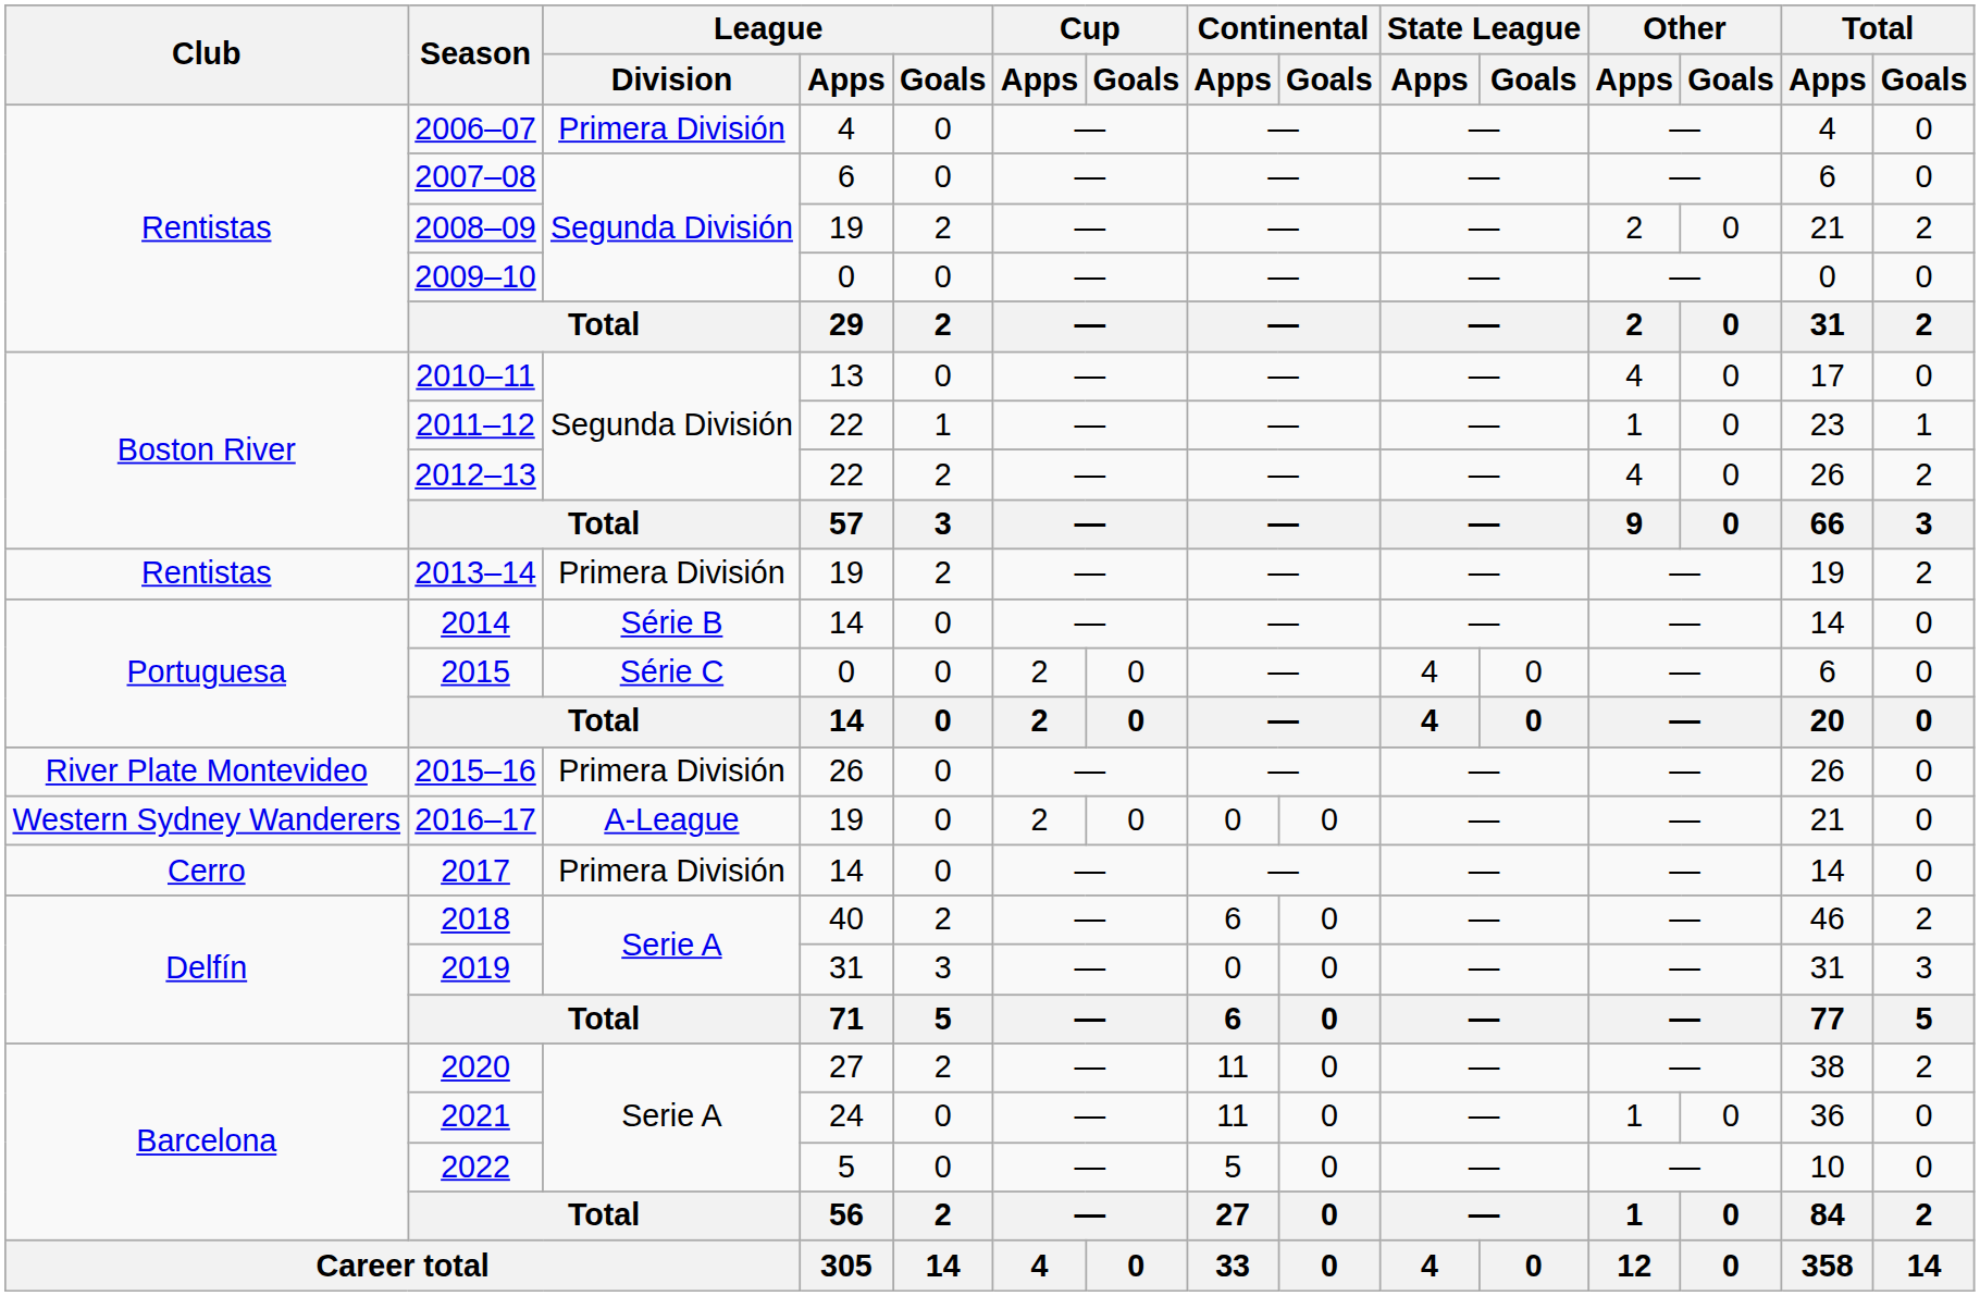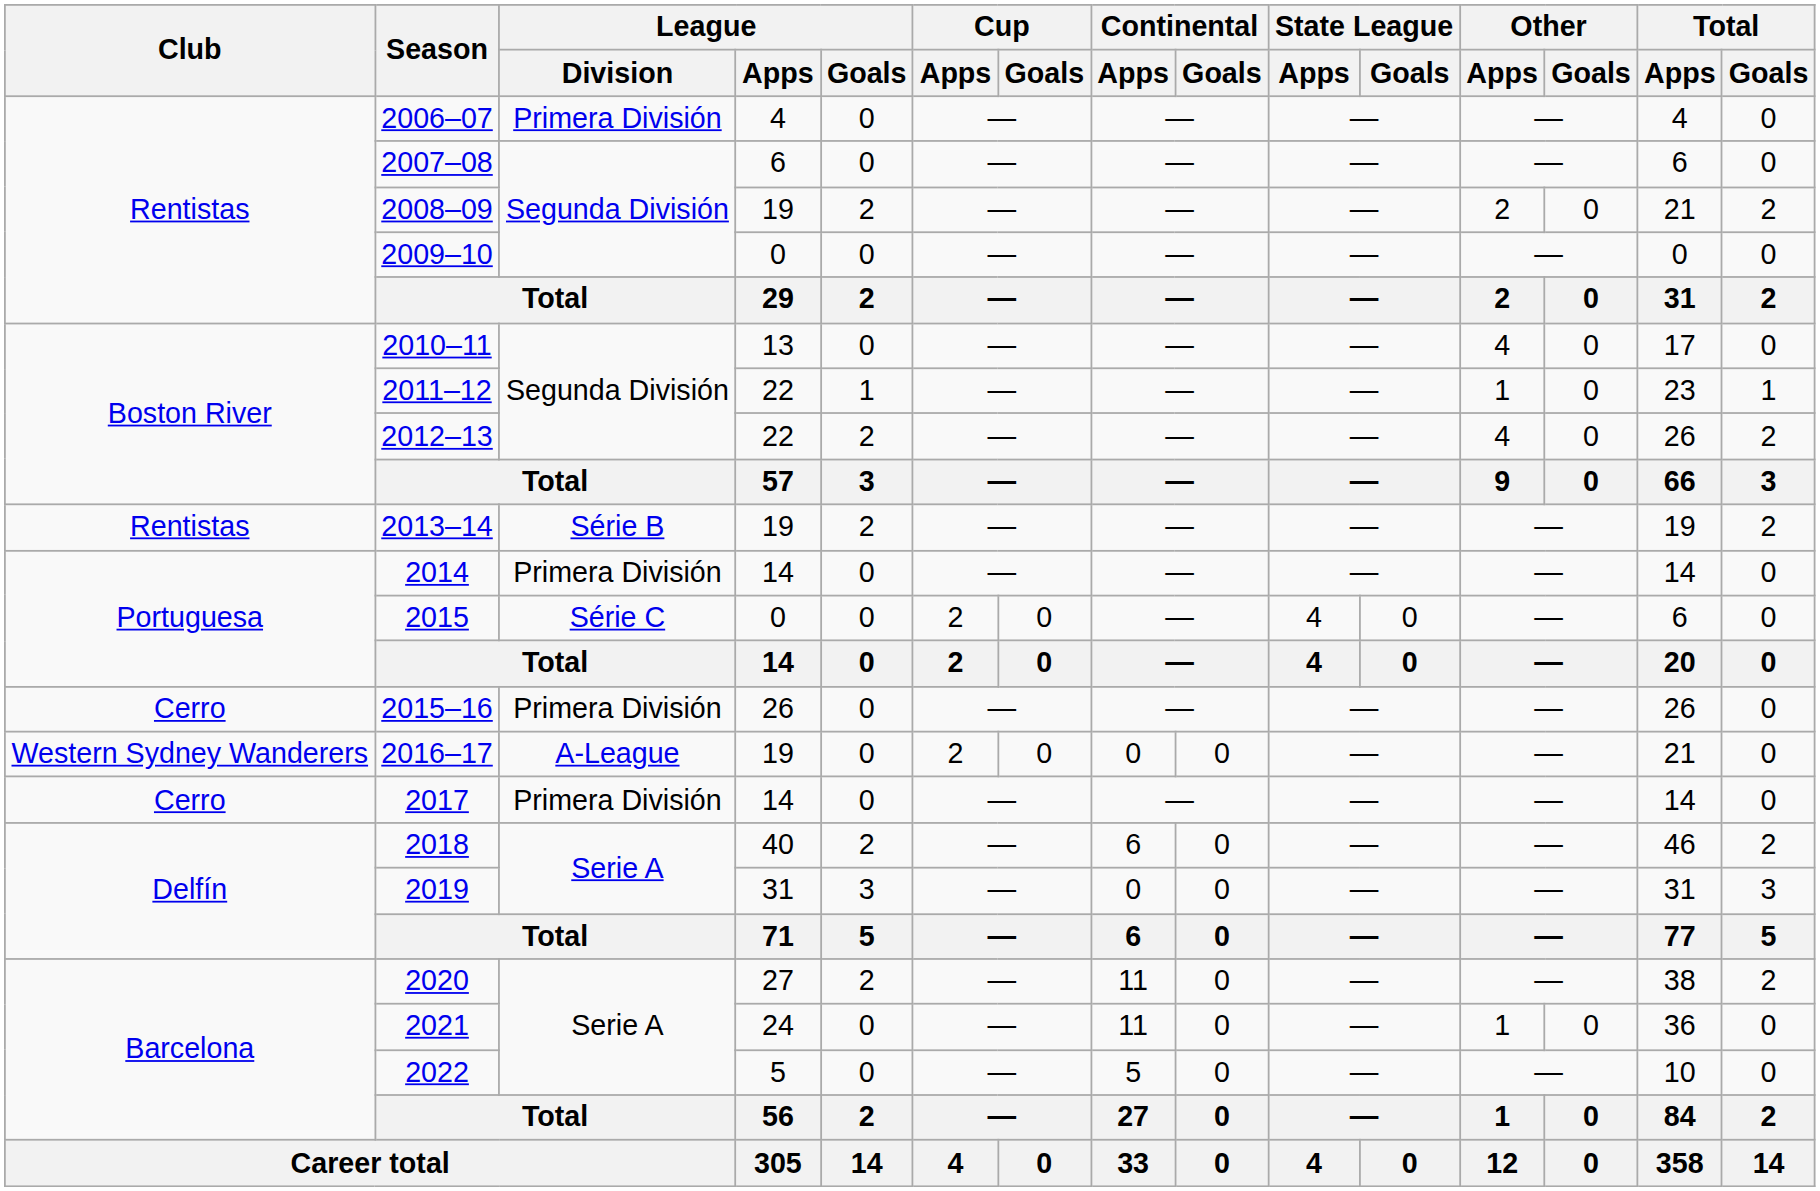2013–14 | League / Division: Primera División -> Série B
2014 | League / Division: Série B -> Primera División
2015–16 | Club: River Plate Montevideo -> Cerro
